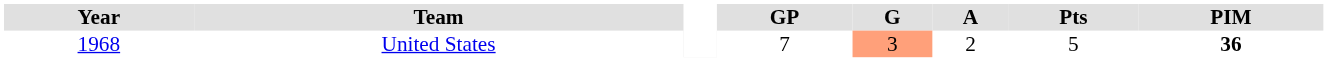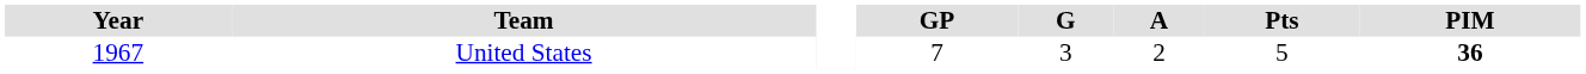United States | Year: 1968 -> 1967
United States | G: lightsalmon background -> no background
